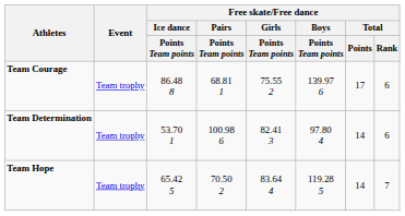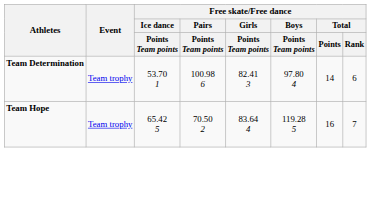- row: Team Courage | Team trophy | 86.48 8 | 68.81 1 | 75.55 2 | 139.97 6 | 17 | 6
Team Hope | Free skate/Free dance / Total / Points: 14 -> 16
